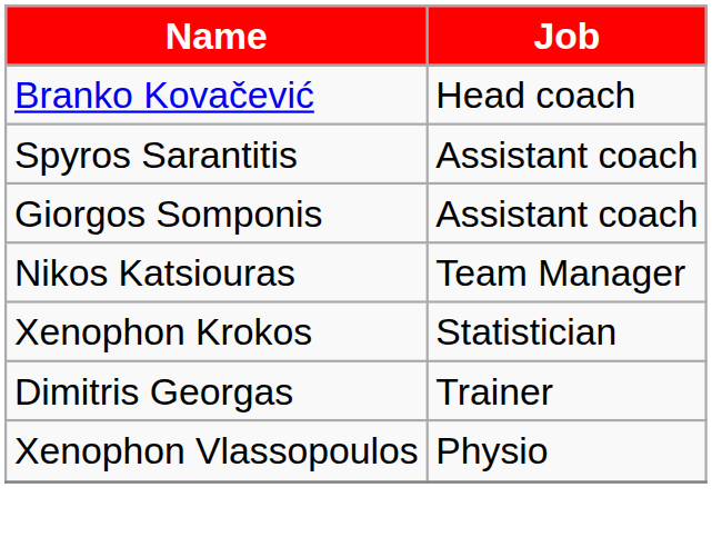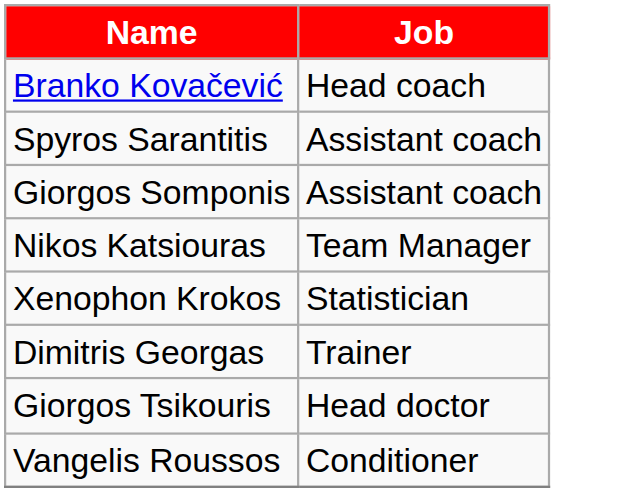+ row: Giorgos Tsikouris | Head doctor
- row: Xenophon Vlassopoulos | Physio
+ row: Vangelis Roussos | Conditioner
